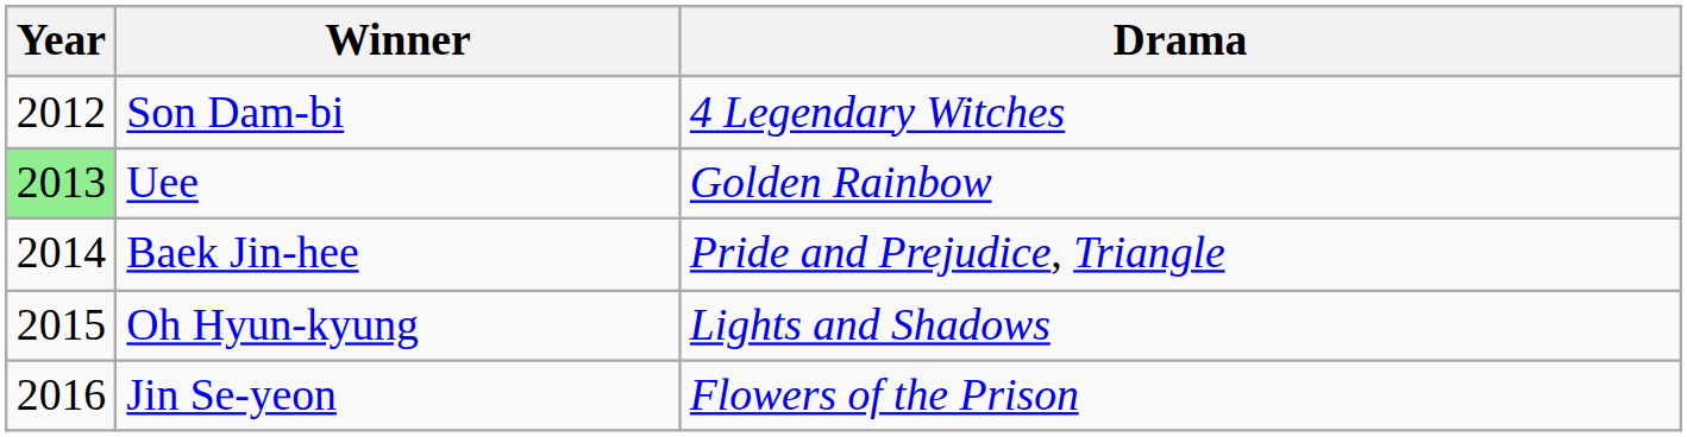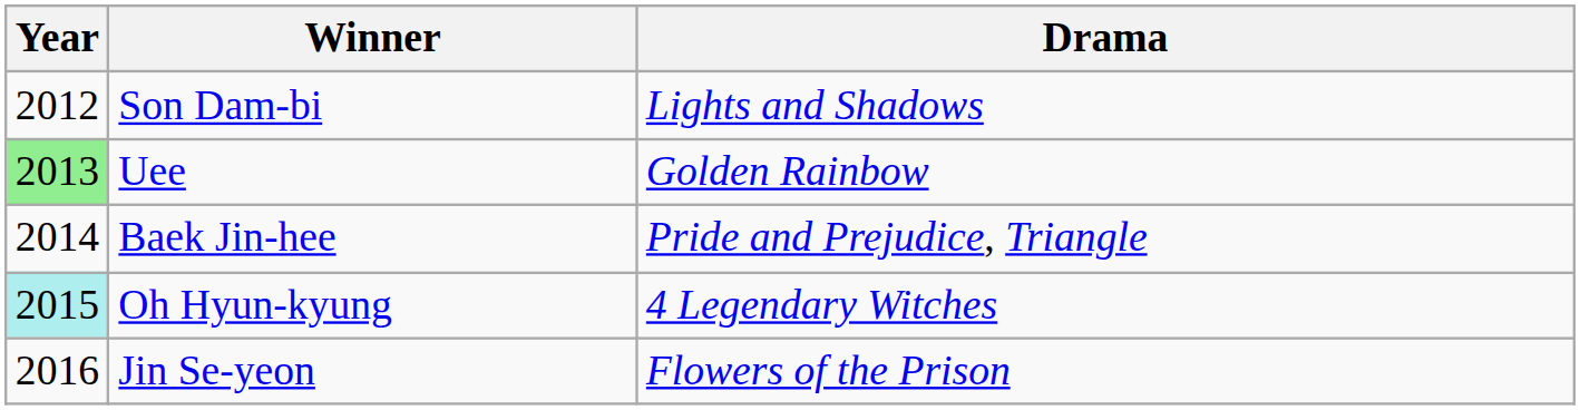Son Dam-bi | Drama: 4 Legendary Witches -> Lights and Shadows
Oh Hyun-kyung | Year: no background -> paleturquoise background
Oh Hyun-kyung | Drama: Lights and Shadows -> 4 Legendary Witches
